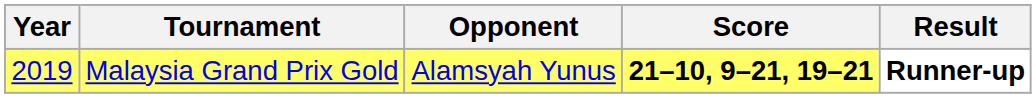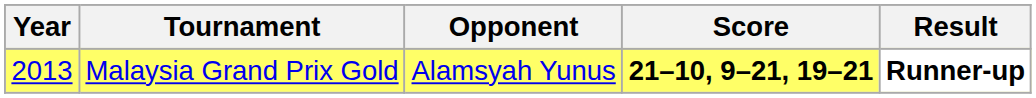Malaysia Grand Prix Gold | Year: 2019 -> 2013
